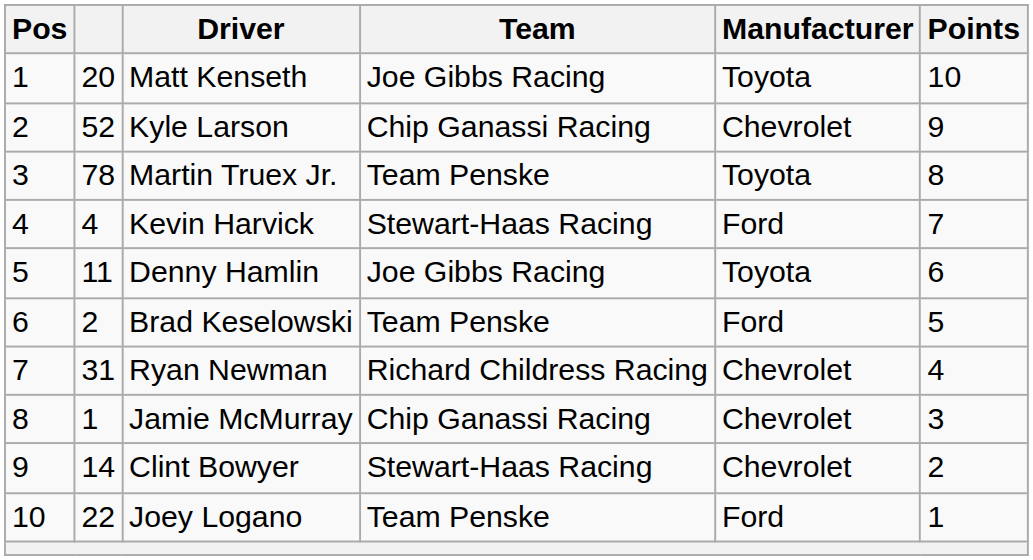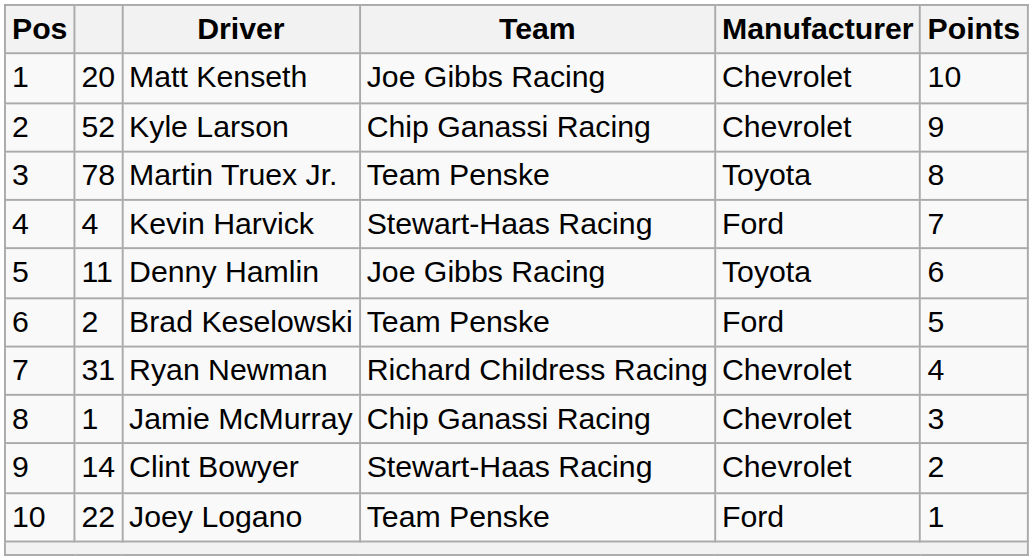Matt Kenseth | Manufacturer: Toyota -> Chevrolet
